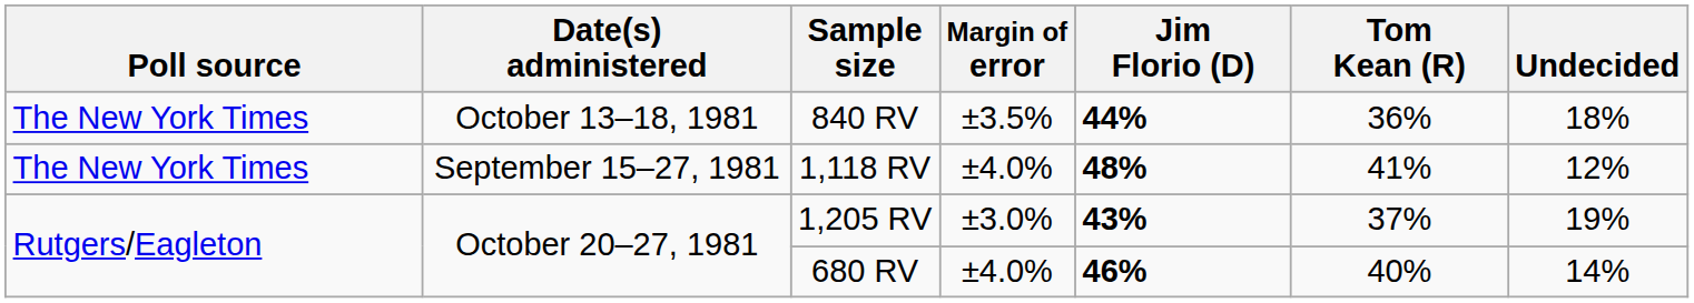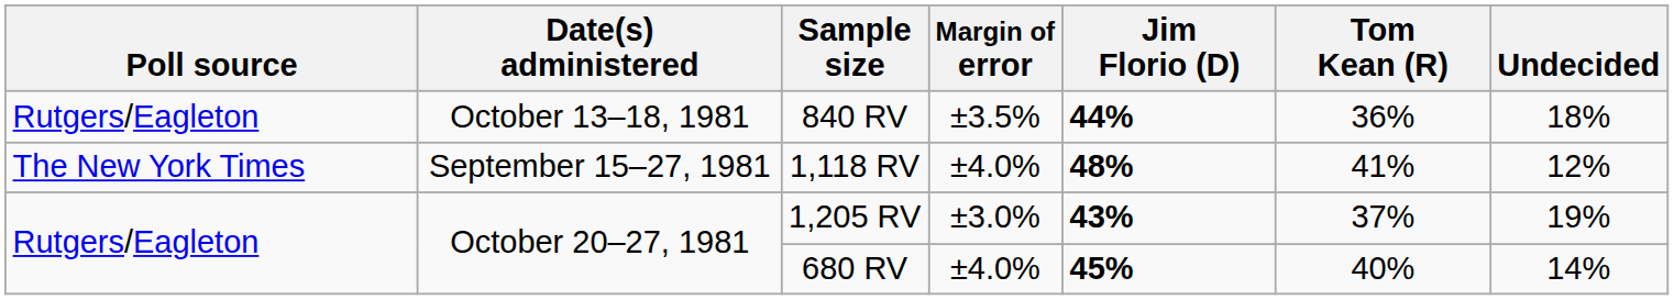840 RV | Poll source: The New York Times -> Rutgers/Eagleton
680 RV | Jim Florio (D): 46% -> 45%
